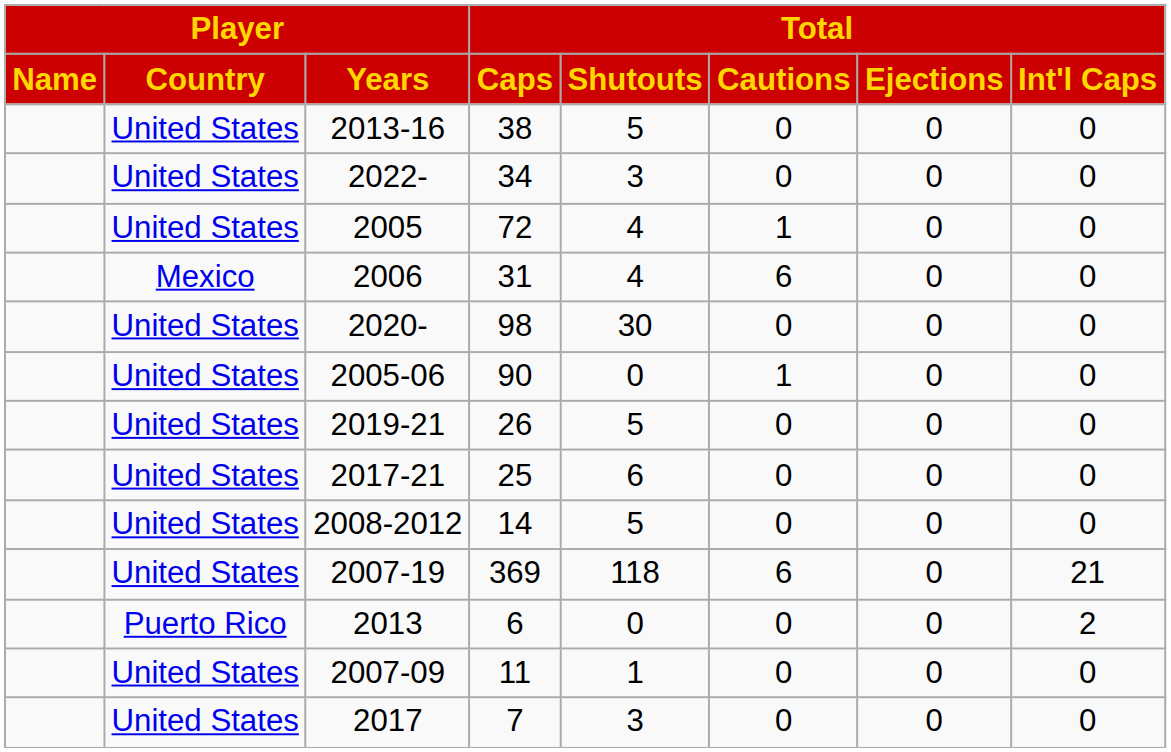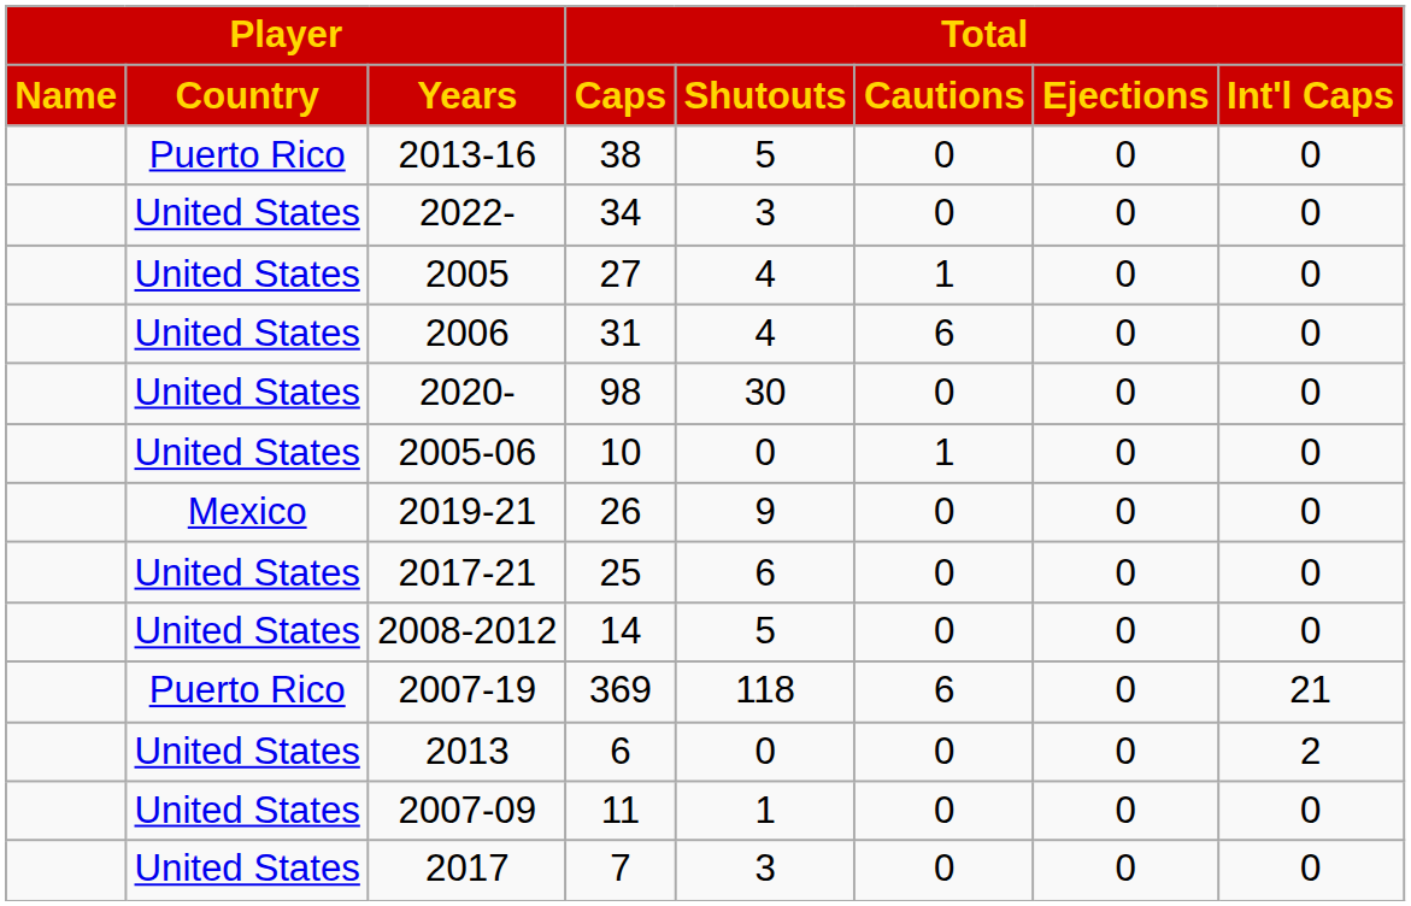2013-16 | Player / Country: United States -> Puerto Rico
2005 | Total / Caps: 72 -> 27
2006 | Player / Country: Mexico -> United States
2005-06 | Total / Caps: 90 -> 10
2019-21 | Player / Country: United States -> Mexico
2019-21 | Total / Shutouts: 5 -> 9
2007-19 | Player / Country: United States -> Puerto Rico
2013 | Player / Country: Puerto Rico -> United States
